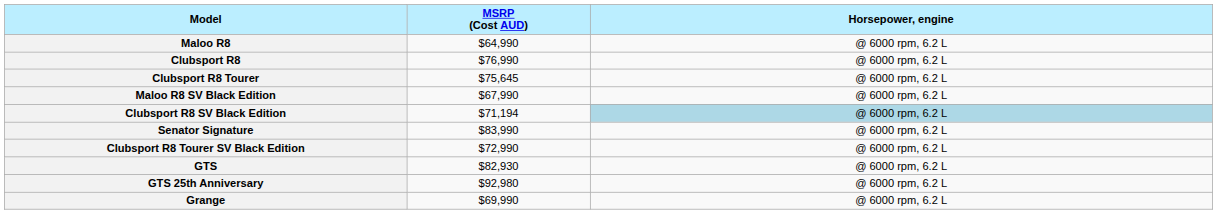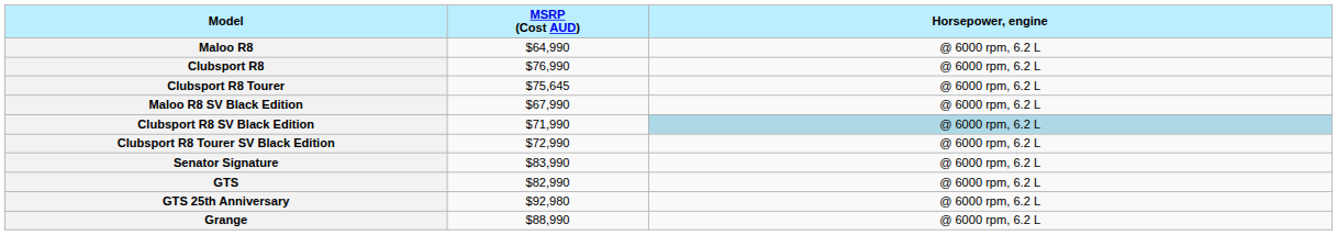Clubsport R8 SV Black Edition | MSRP (Cost AUD): $71,194 -> $71,990
rows swapped: Clubsport R8 Tourer SV Black Edition <-> Senator Signature
GTS | MSRP (Cost AUD): $82,930 -> $82,990
Grange | MSRP (Cost AUD): $69,990 -> $88,990
